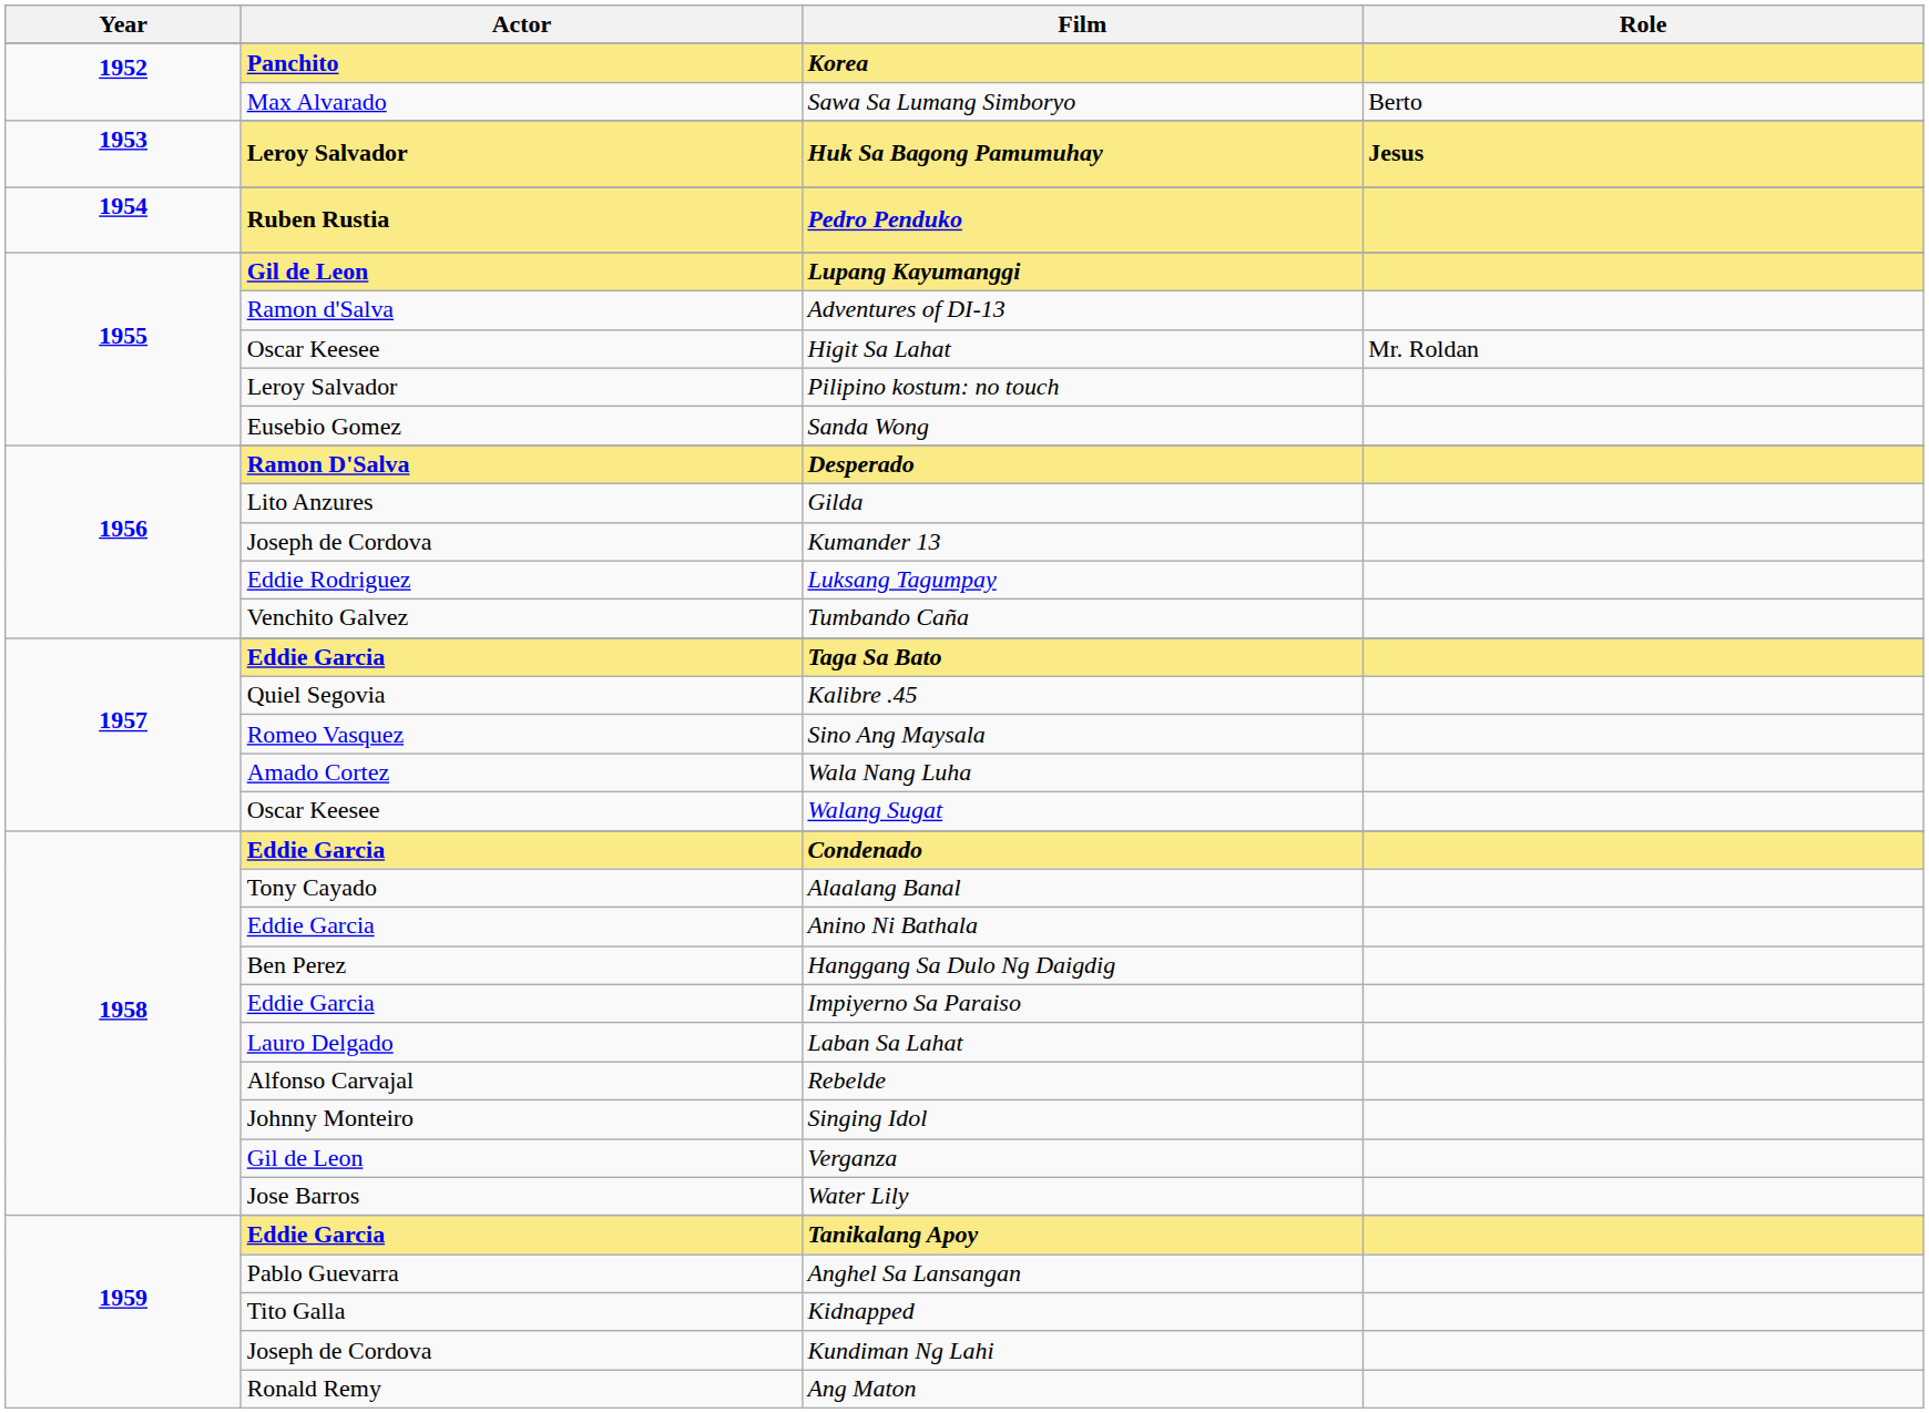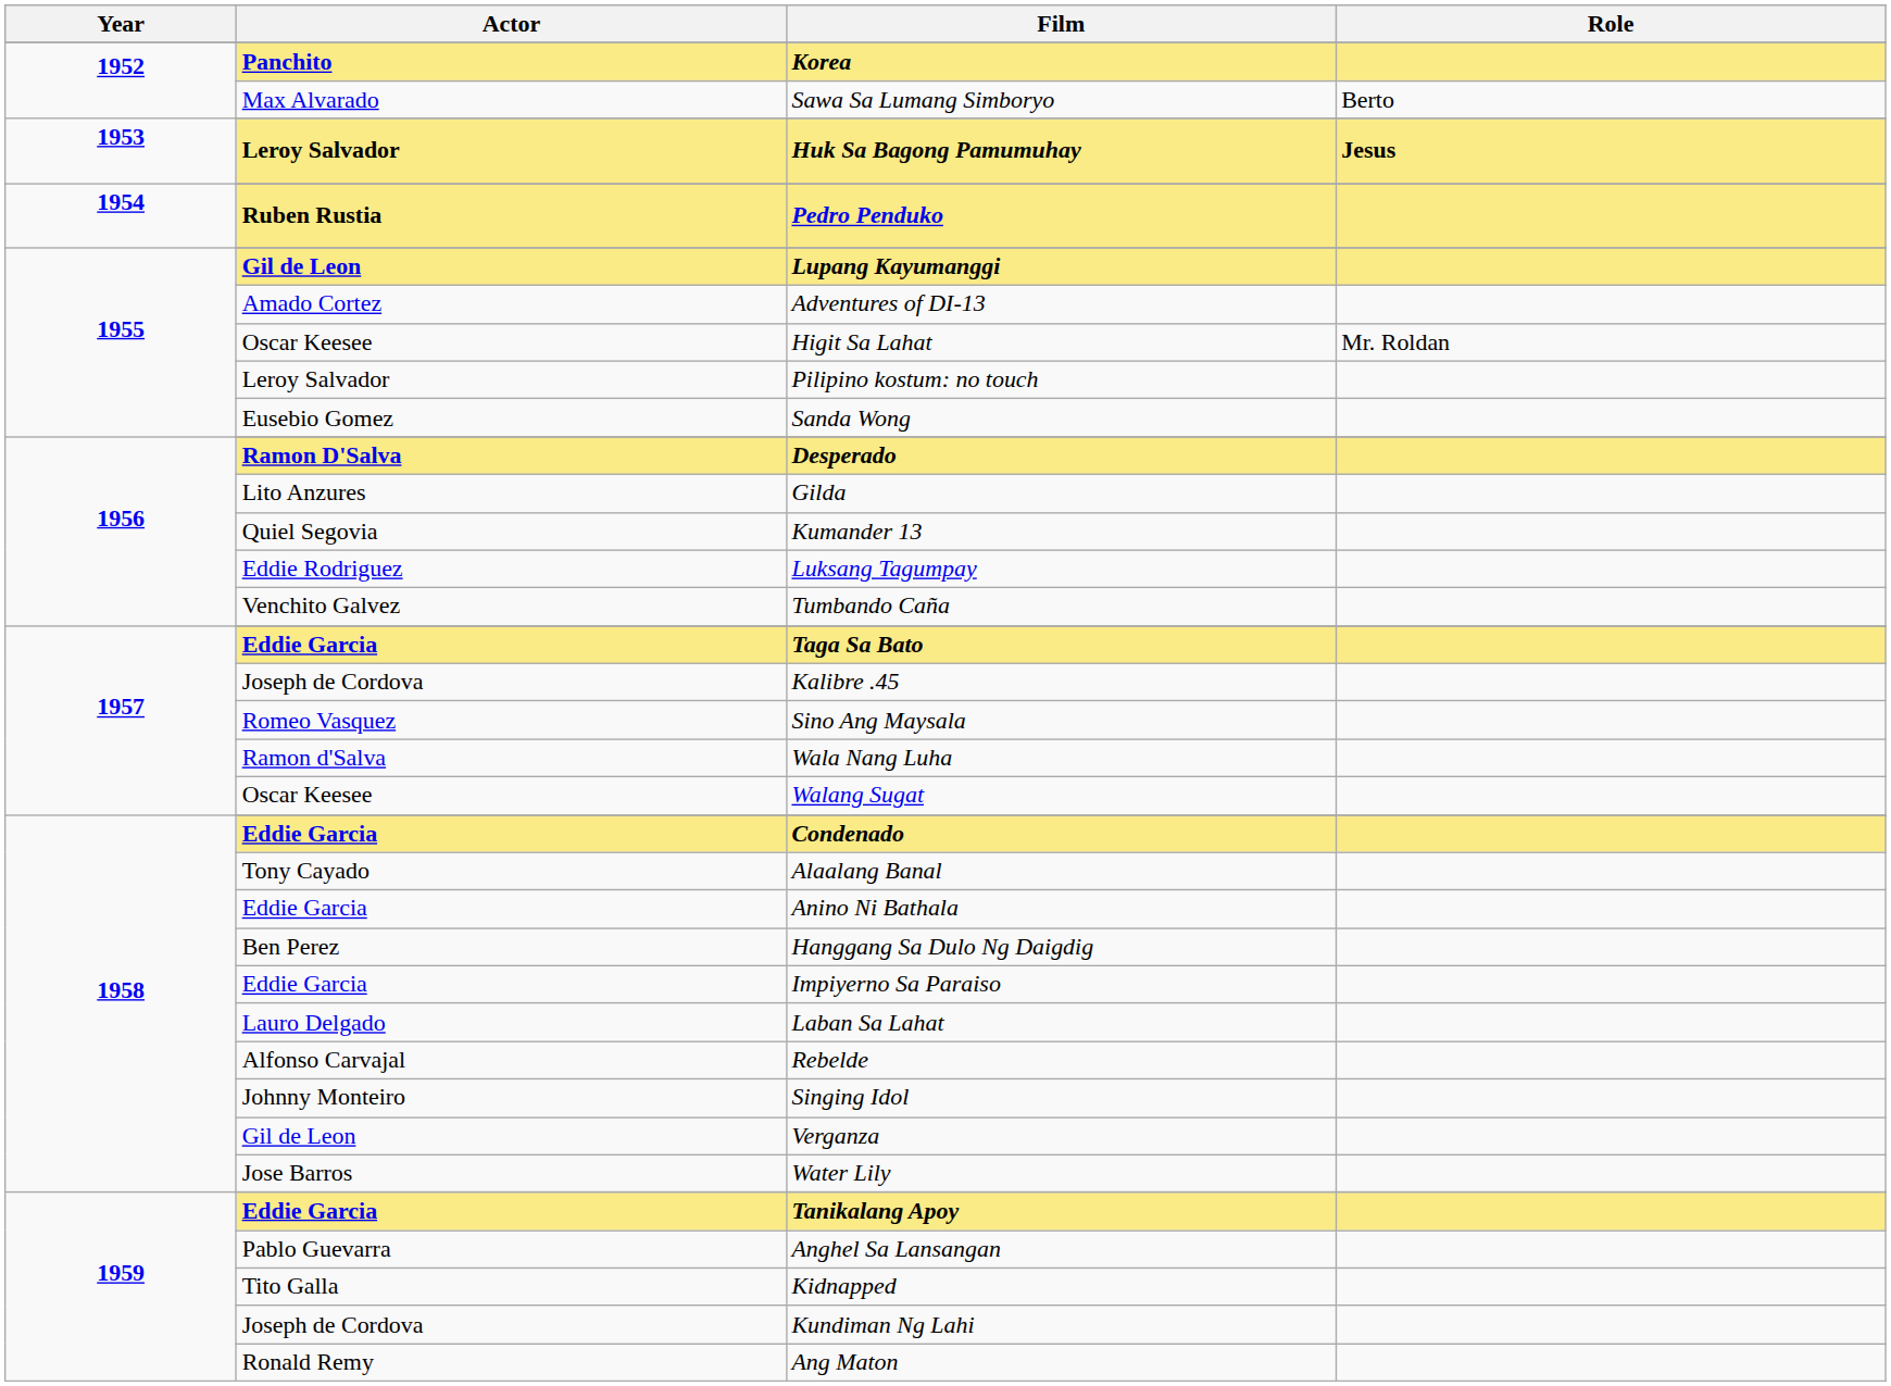Adventures of DI-13 | Actor: Ramon d'Salva -> Amado Cortez
Kumander 13 | Actor: Joseph de Cordova -> Quiel Segovia
Kalibre .45 | Actor: Quiel Segovia -> Joseph de Cordova
Wala Nang Luha | Actor: Amado Cortez -> Ramon d'Salva
